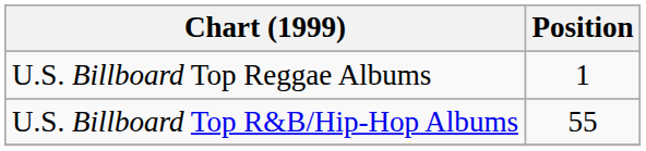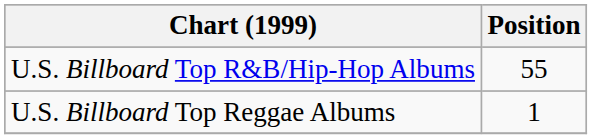rows swapped: U.S. Billboard Top Reggae Albums <-> U.S. Billboard Top R&B/Hip-Hop Albums
